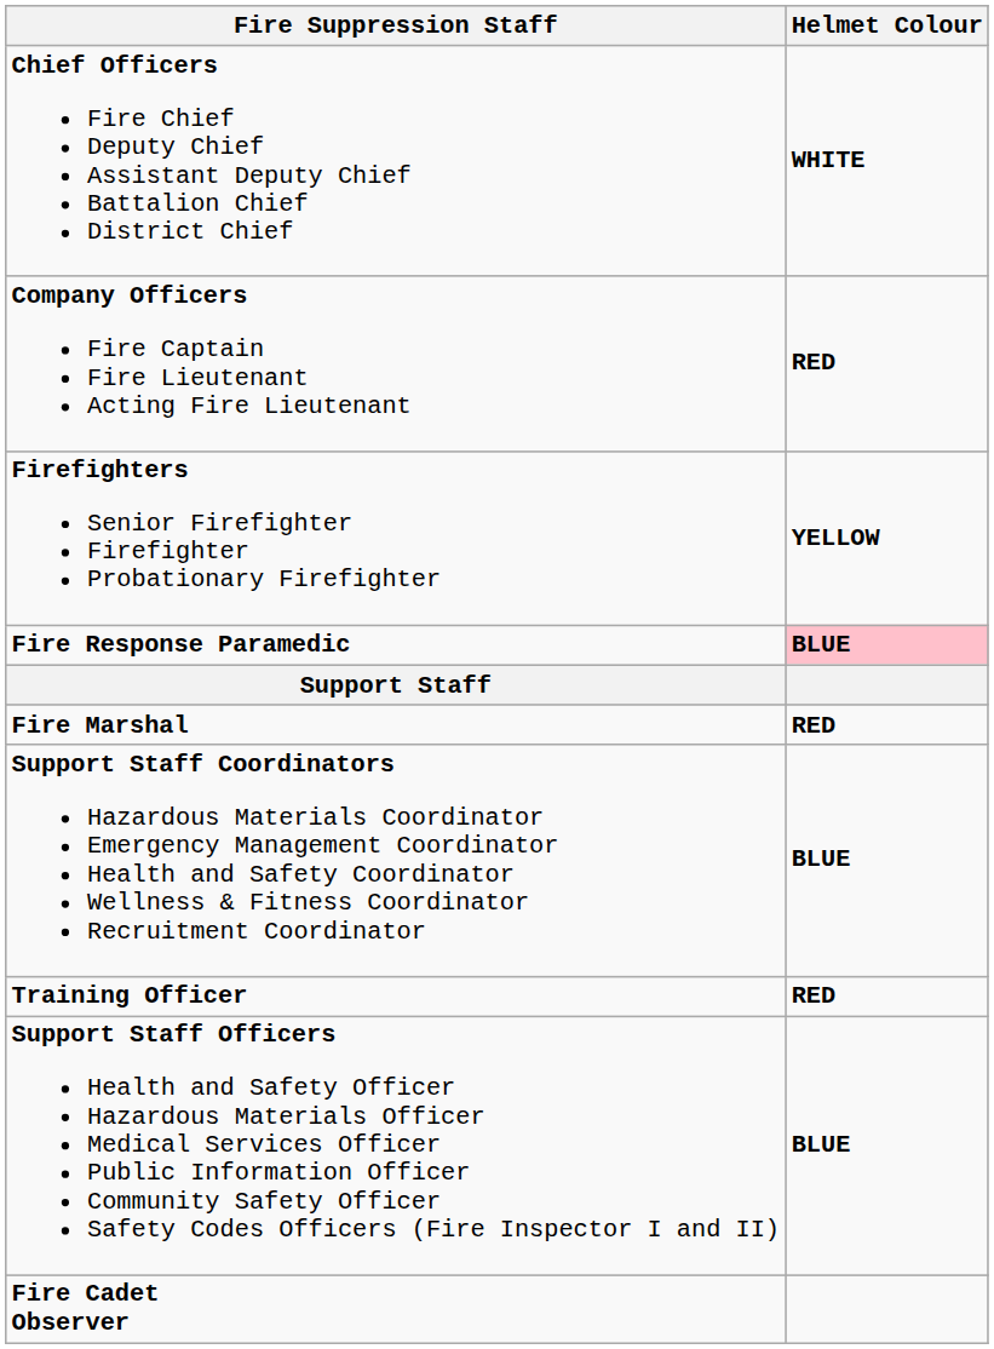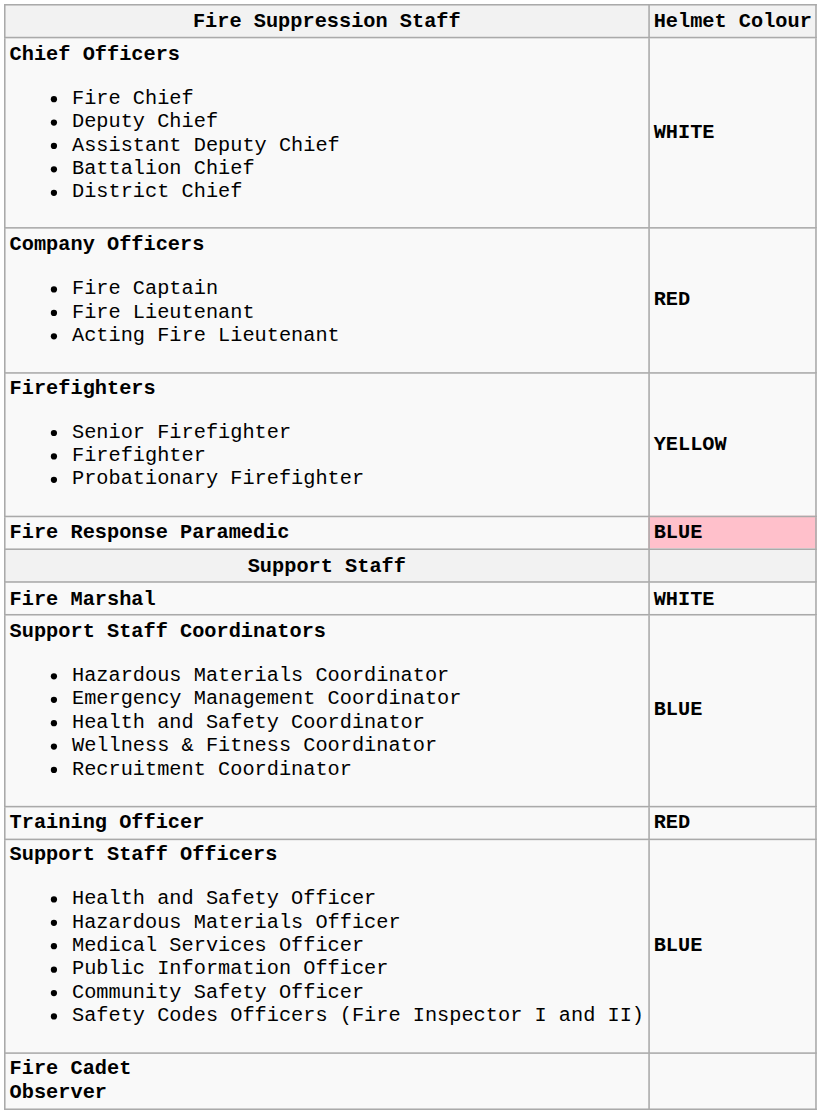Fire Marshal | Helmet Colour: RED -> WHITE
